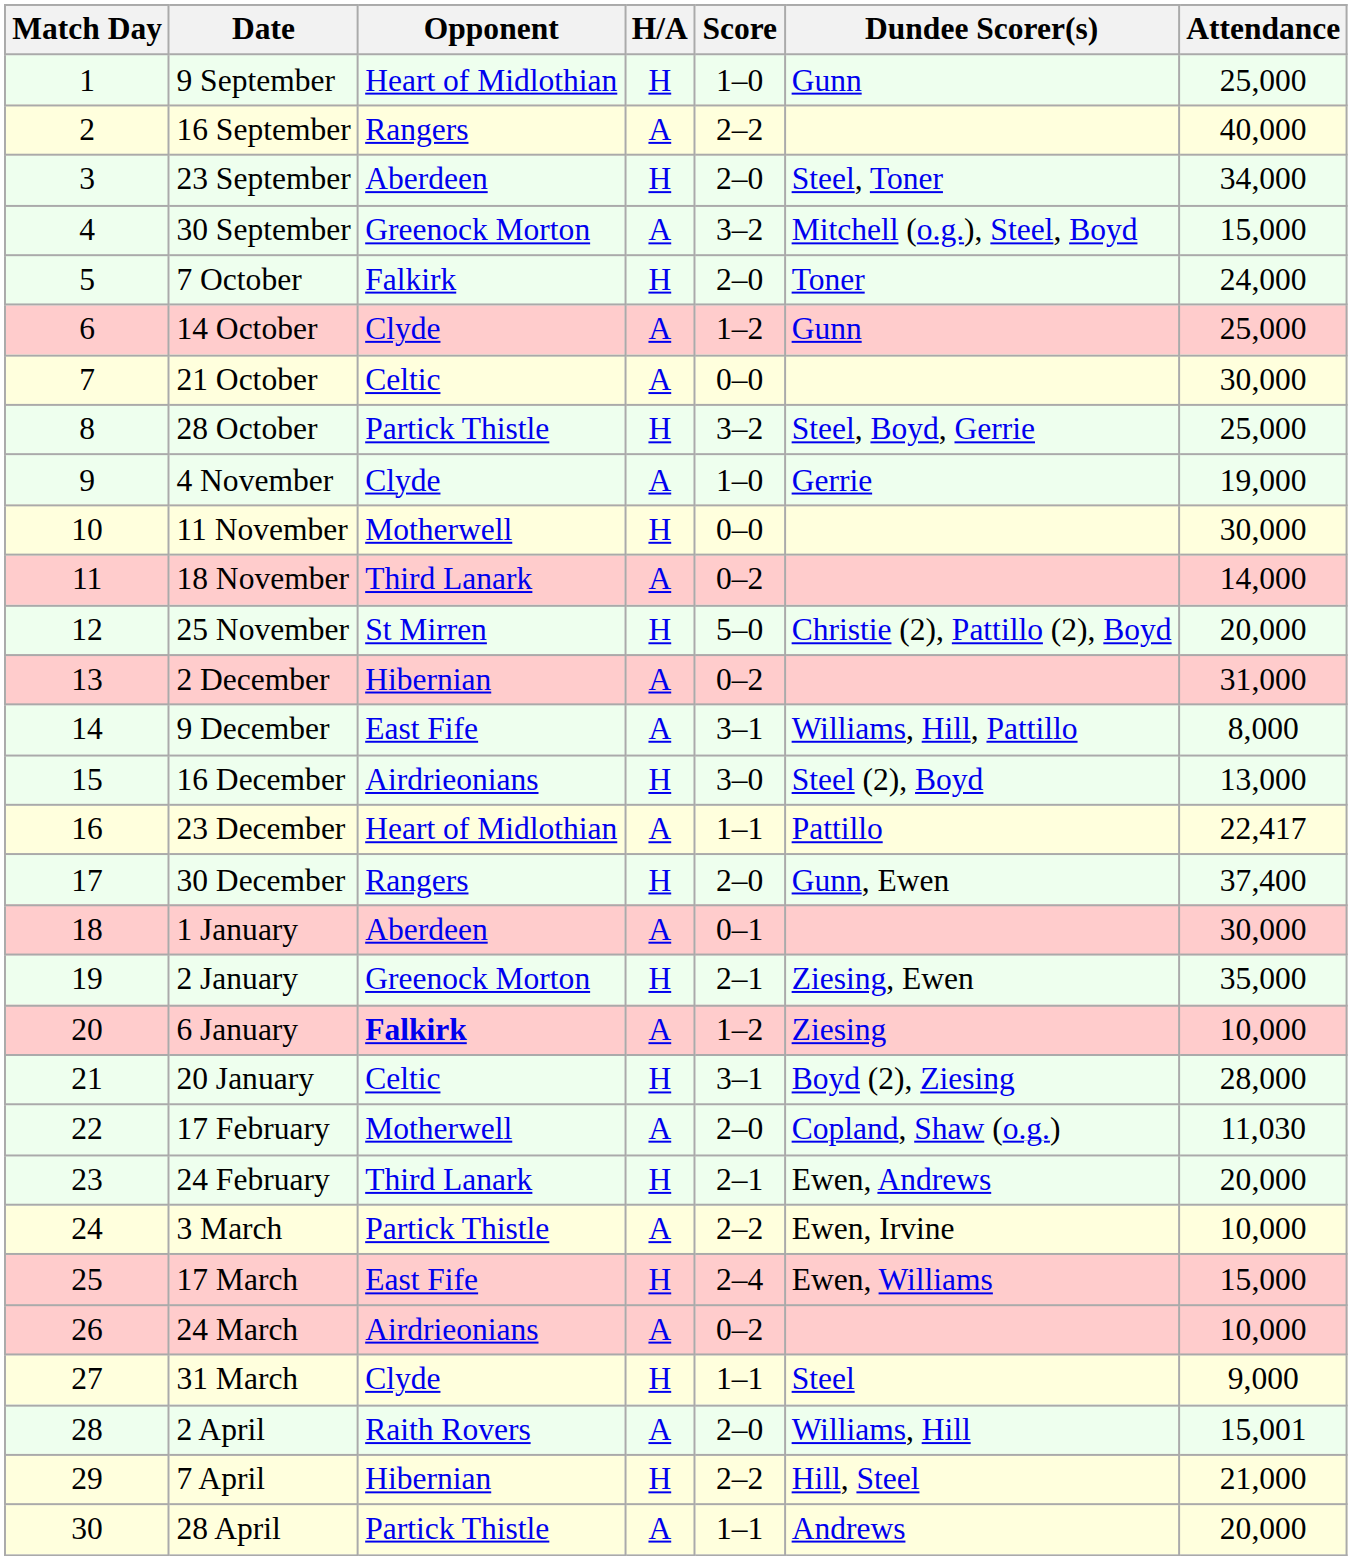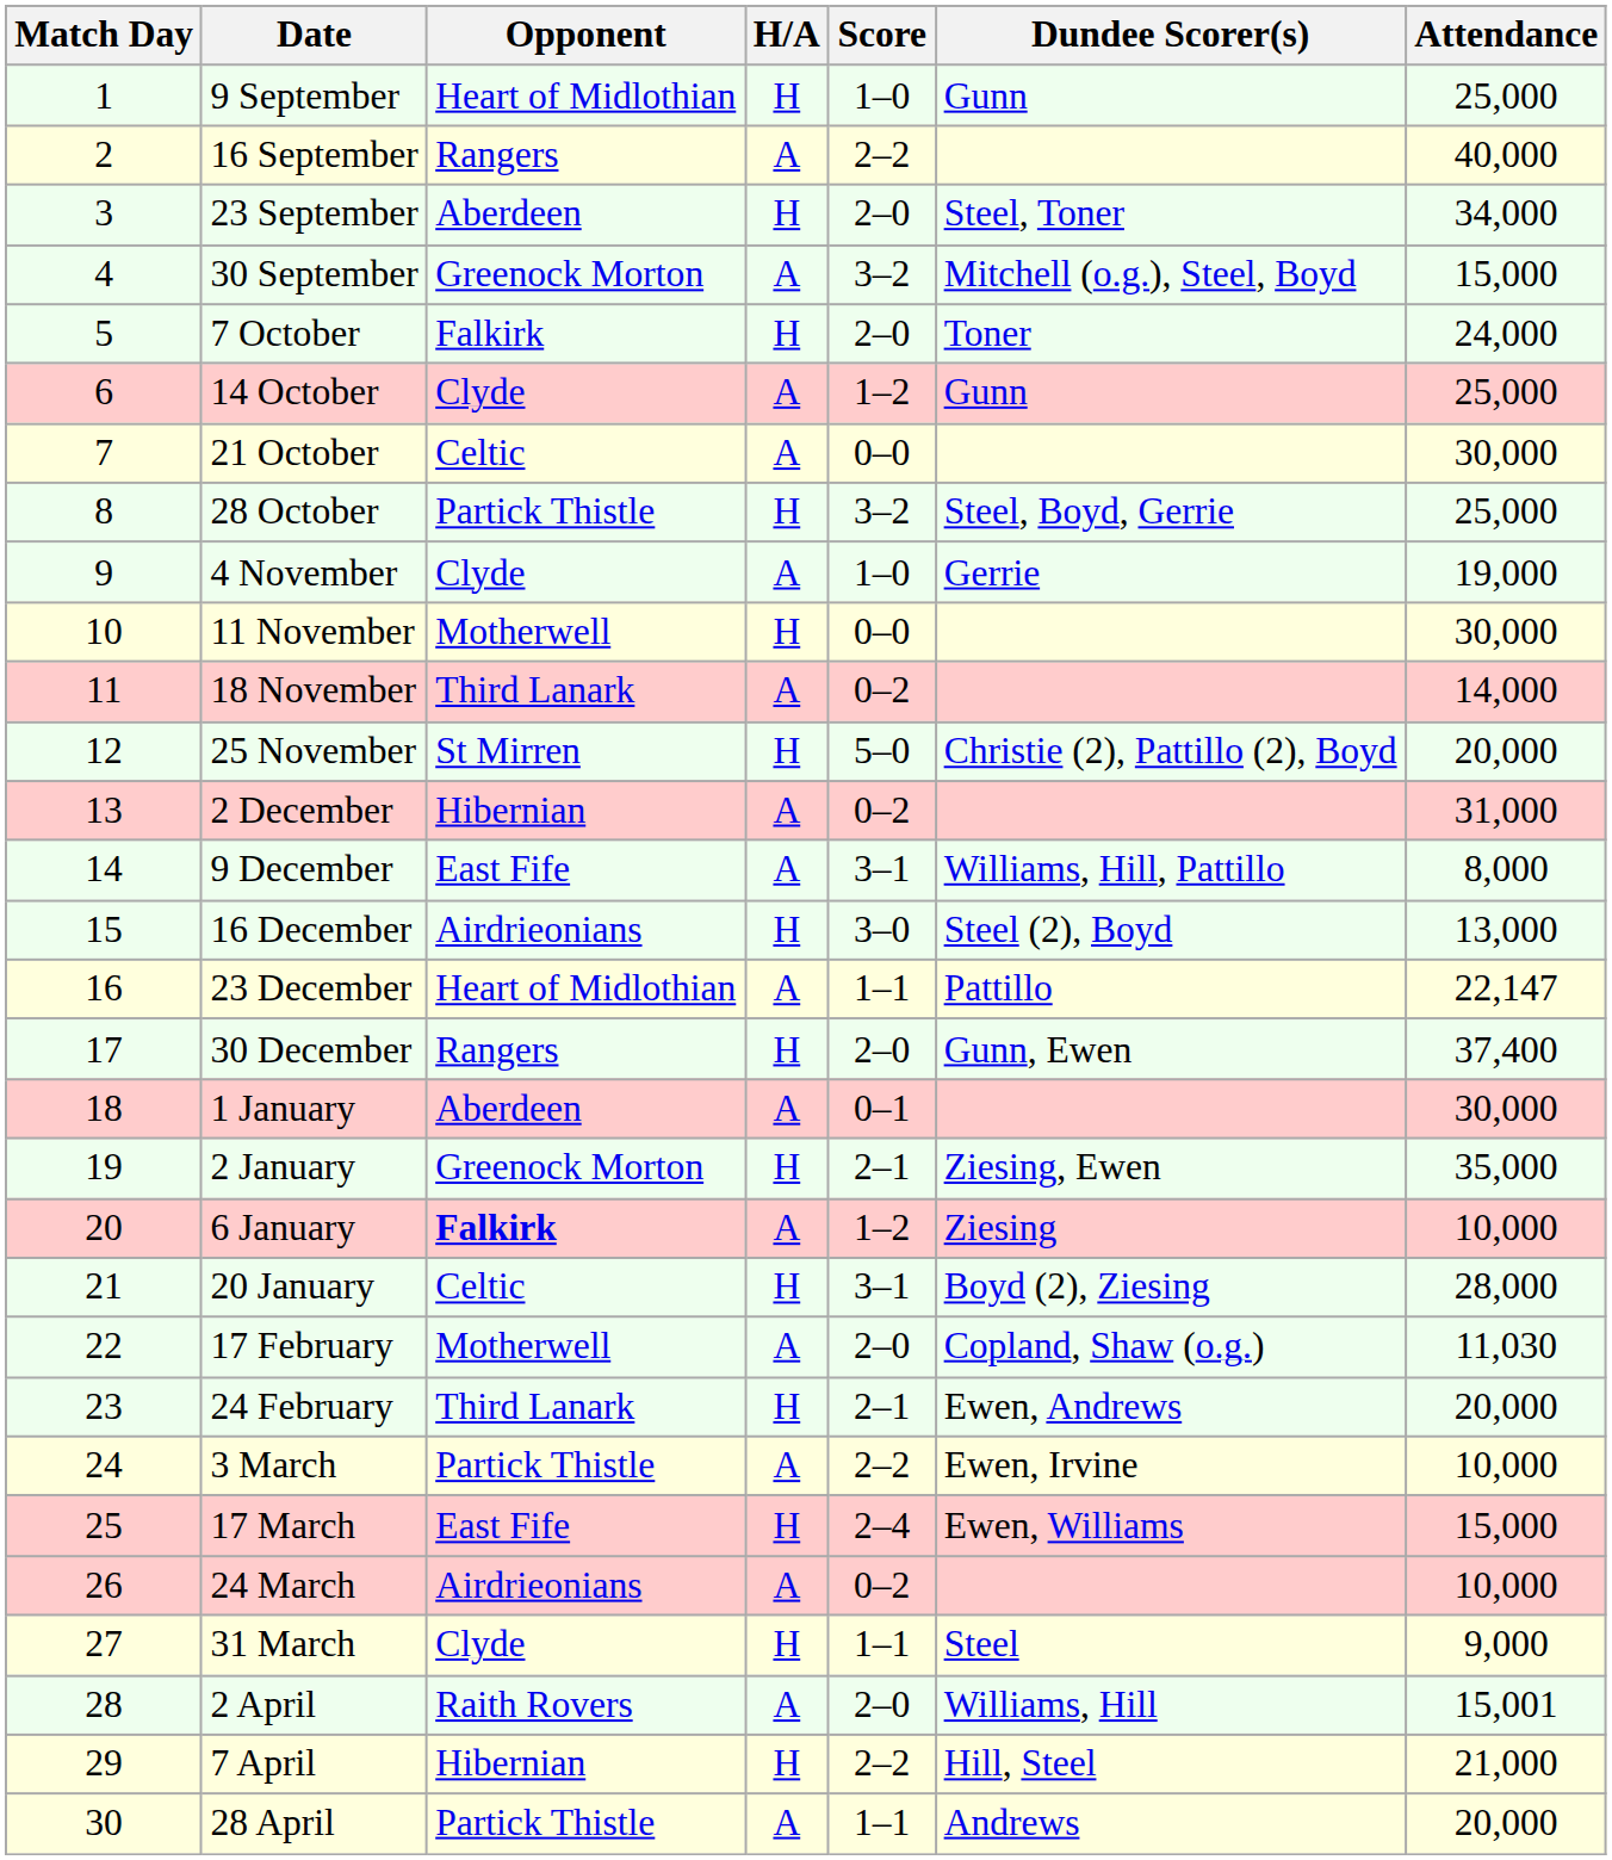23 December | Attendance: 22,417 -> 22,147
